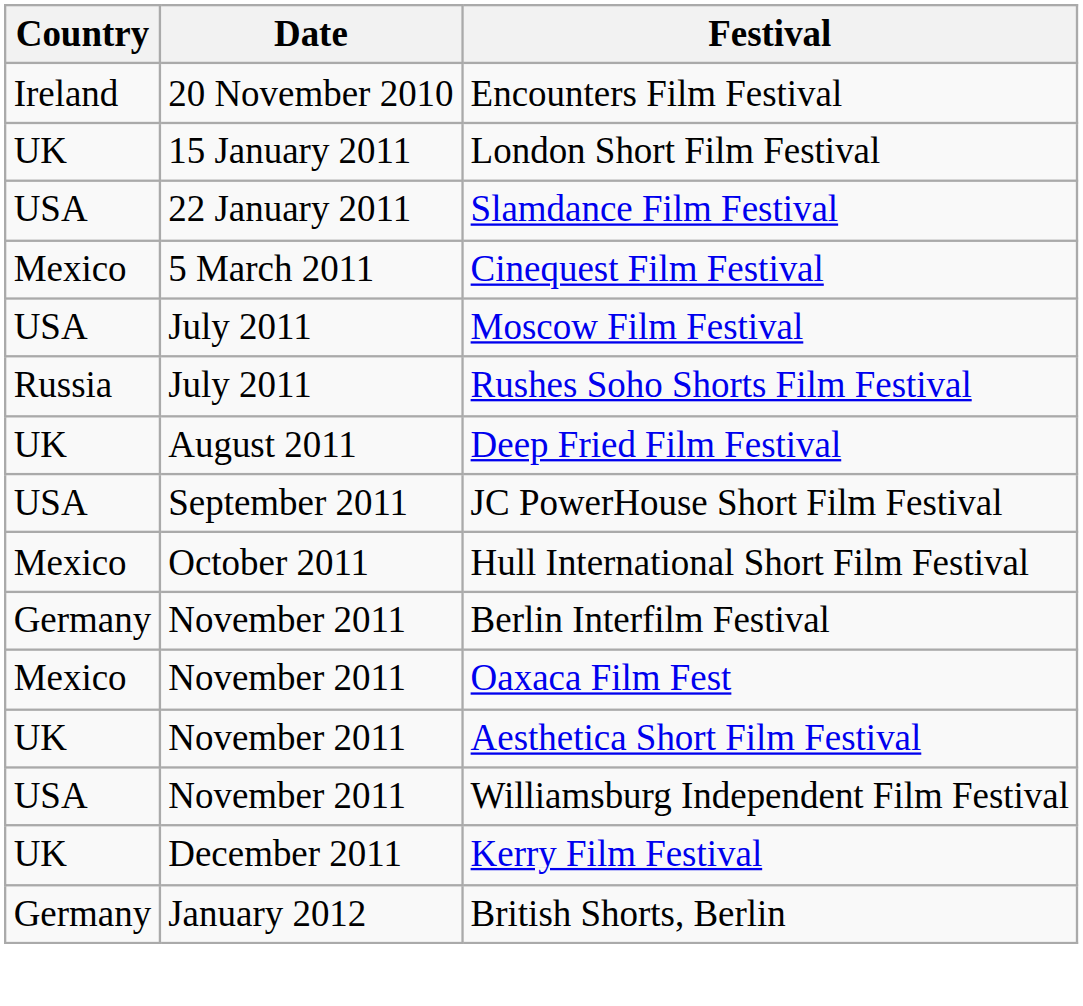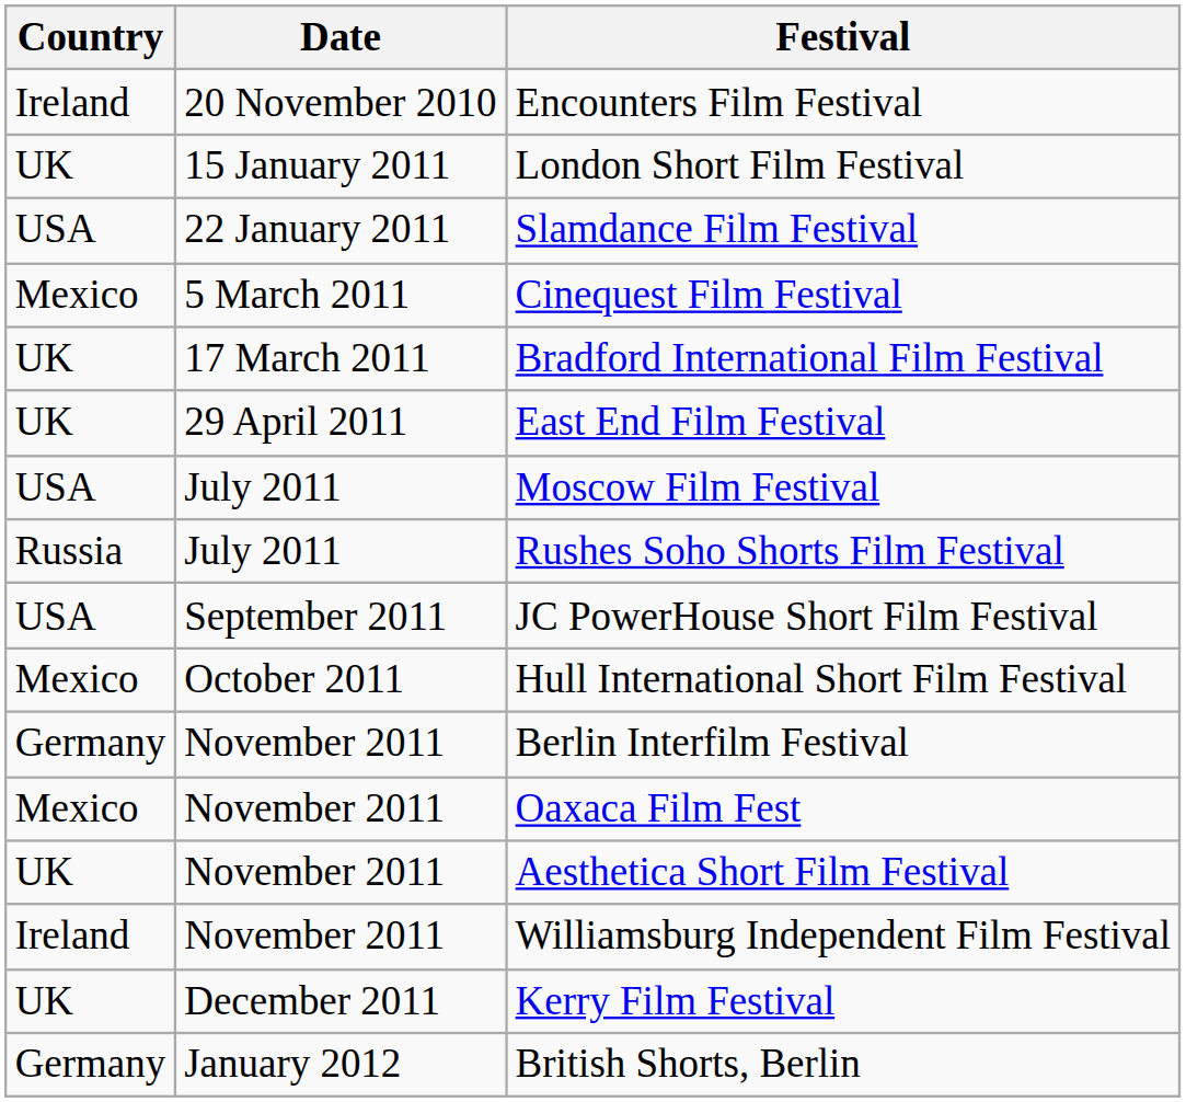+ row: UK | 17 March 2011 | Bradford International Film Festival
+ row: UK | 29 April 2011 | East End Film Festival
- row: UK | August 2011 | Deep Fried Film Festival
Williamsburg Independent Film Festival | Country: USA -> Ireland
